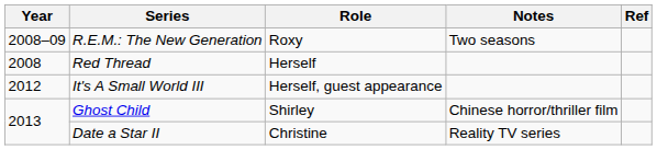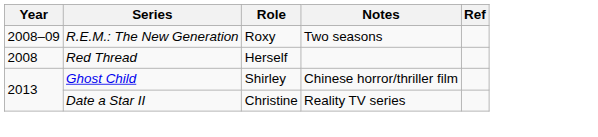- row: 2012 | It's A Small World III | Herself, guest appearance
